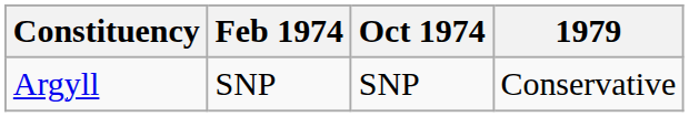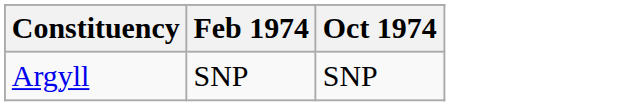- column: 1979 | Conservative
